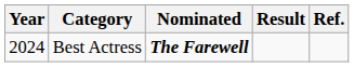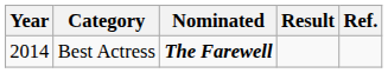Best Actress | Year: 2024 -> 2014
